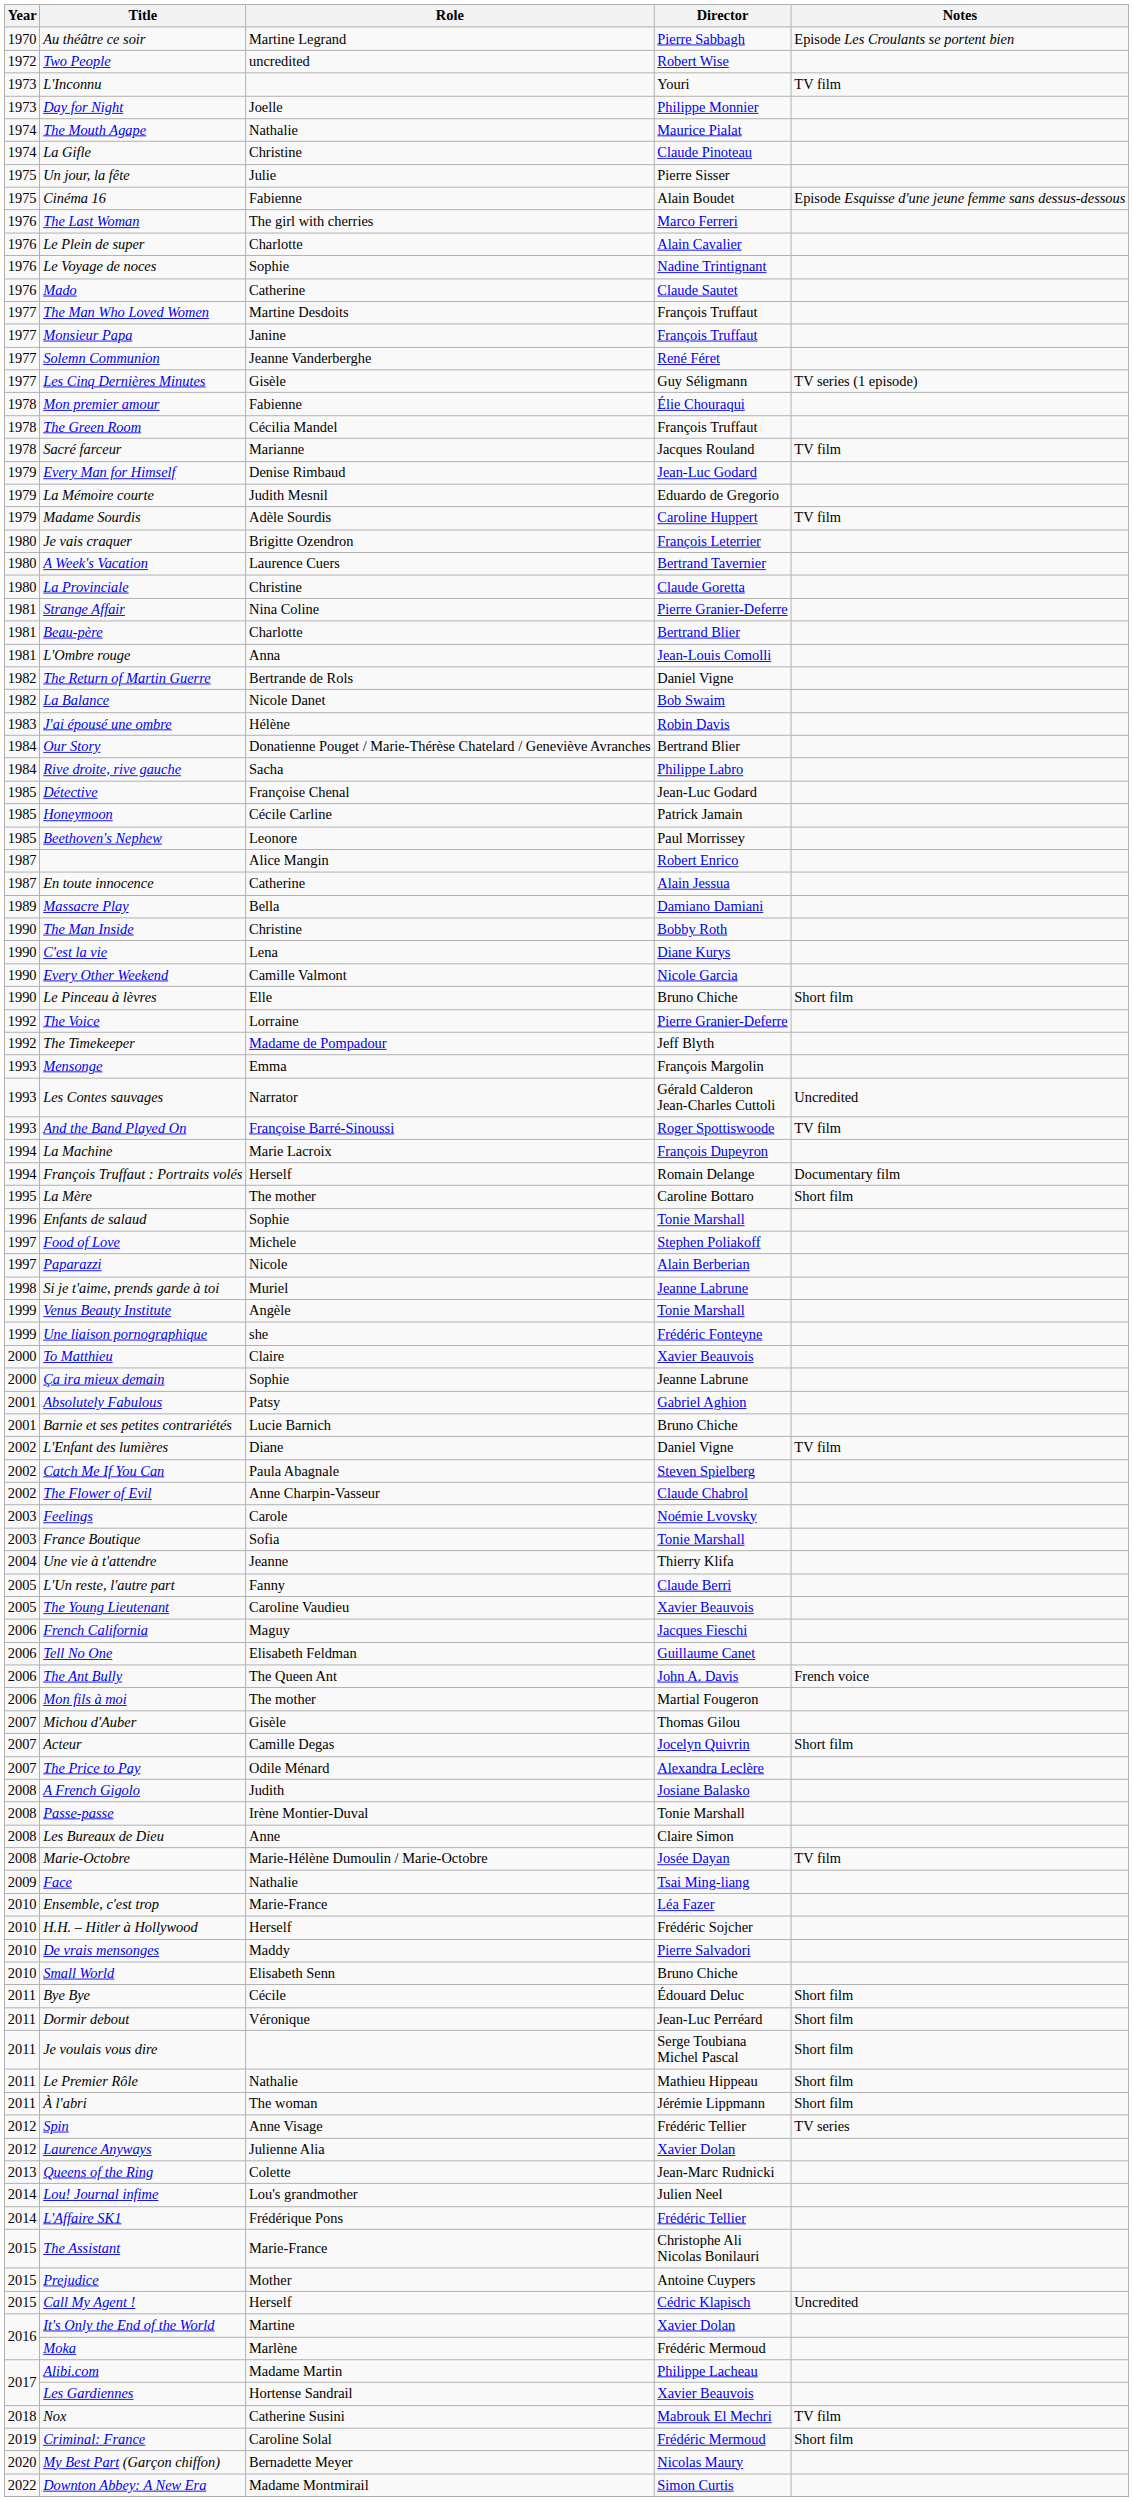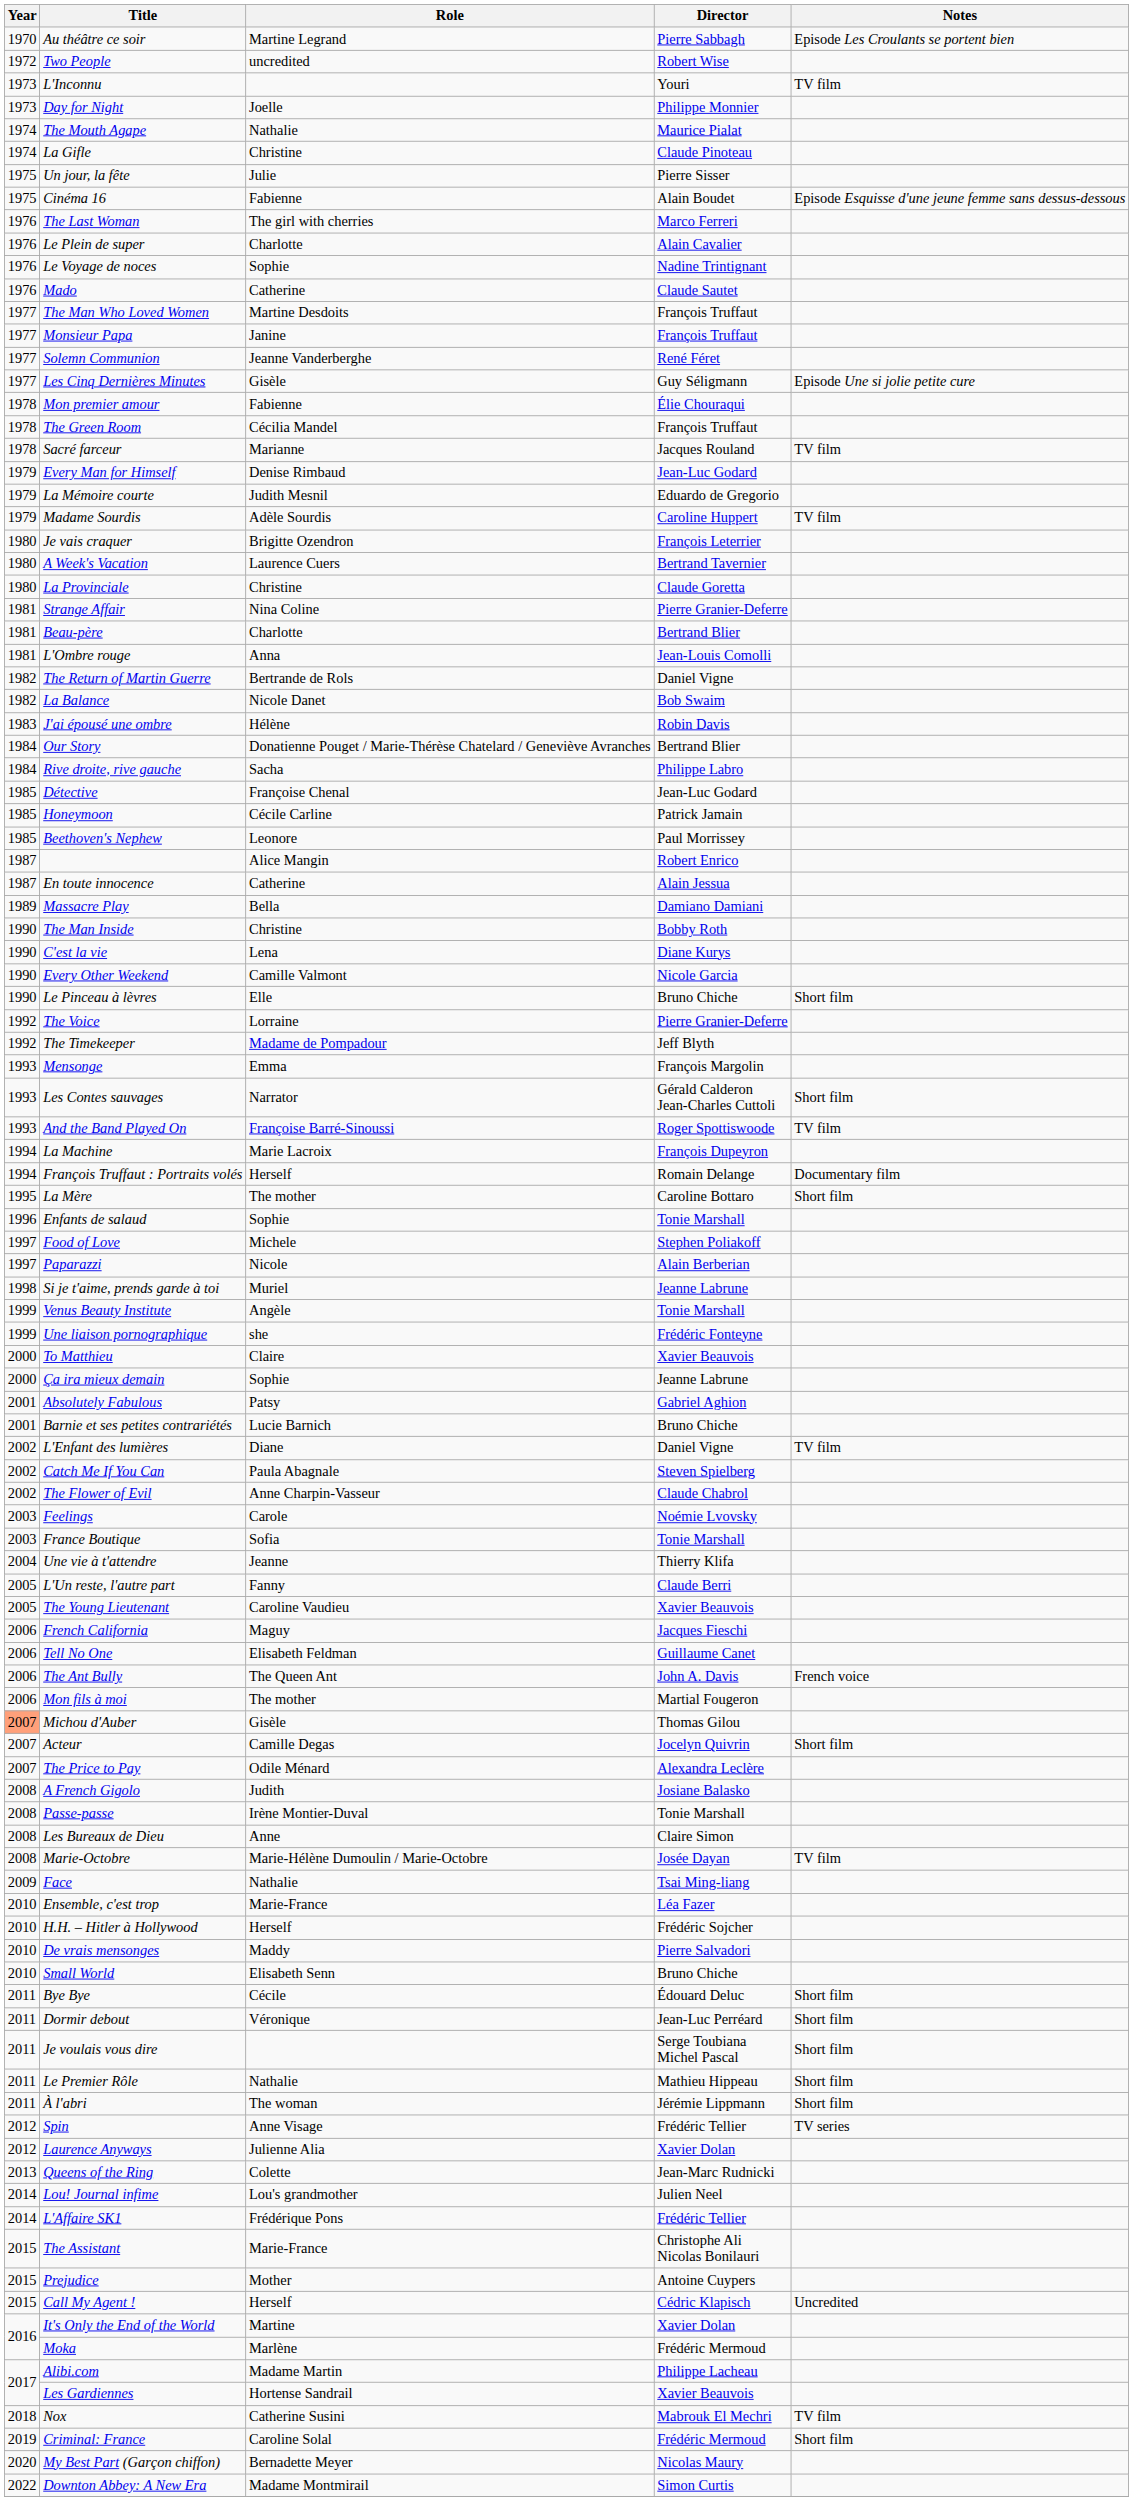Les Cinq Dernières Minutes | Notes: TV series (1 episode) -> Episode Une si jolie petite cure
Les Contes sauvages | Notes: Uncredited -> Short film
Michou d'Auber | Year: no background -> lightsalmon background
